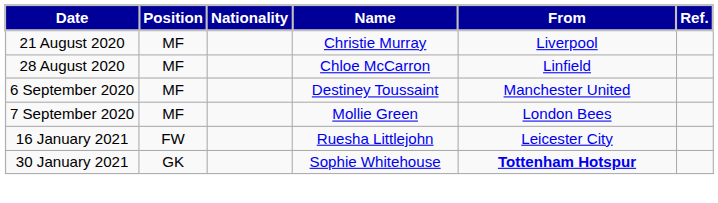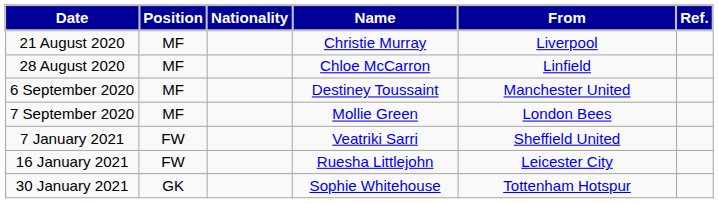+ row: 7 January 2021 | FW | Veatriki Sarri | Sheffield United
30 January 2021 | From: bold -> normal
